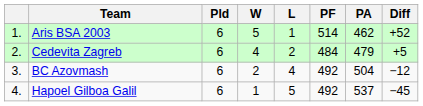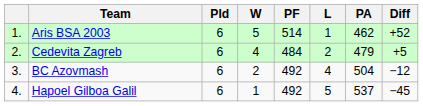columns swapped: L <-> PF
